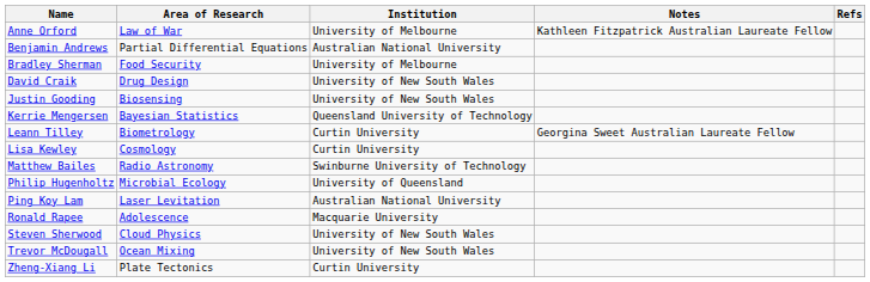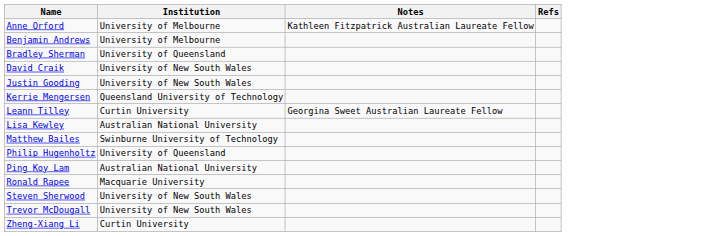- column: Area of Research | Law of War | Partial Differential Equations | Food Security | Drug Design | Biosensing | Bayesian Statistics | Biometrology | Cosmology | Radio Astronomy | Microbial Ecology | Laser Levitation | Adolescence | Cloud Physics | Ocean Mixing | Plate Tectonics
Benjamin Andrews | Institution: Australian National University -> University of Melbourne
Bradley Sherman | Institution: University of Melbourne -> University of Queensland
Lisa Kewley | Institution: Curtin University -> Australian National University
